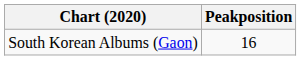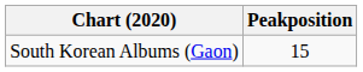South Korean Albums (Gaon) | Peakposition: 16 -> 15
